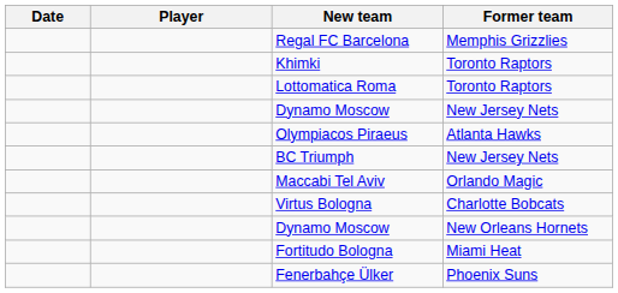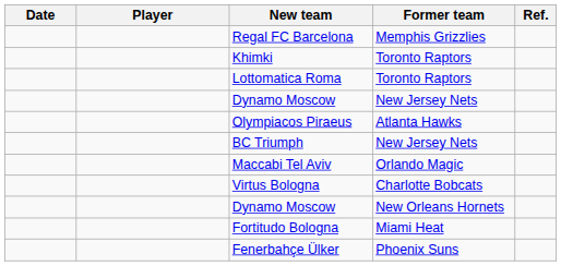+ column: Ref.
